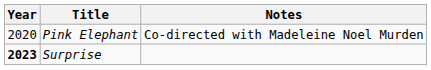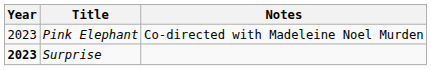Pink Elephant | Year: 2020 -> 2023
